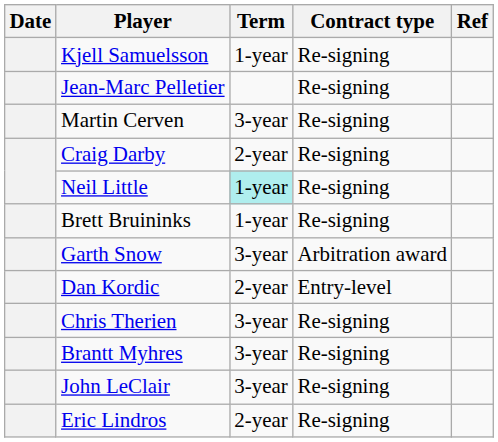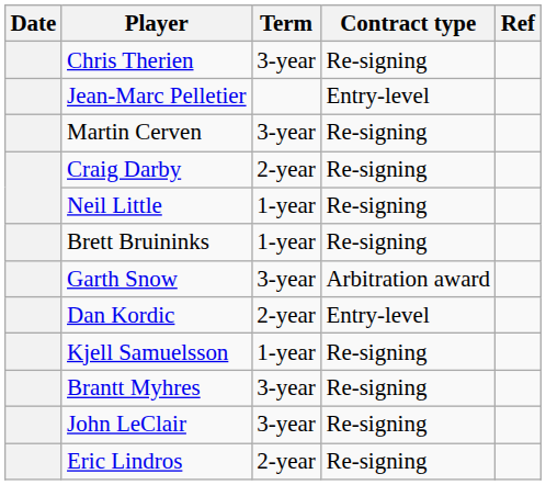rows swapped: Kjell Samuelsson <-> Chris Therien
Jean-Marc Pelletier | Contract type: Re-signing -> Entry-level
Neil Little | Term: paleturquoise background -> no background
